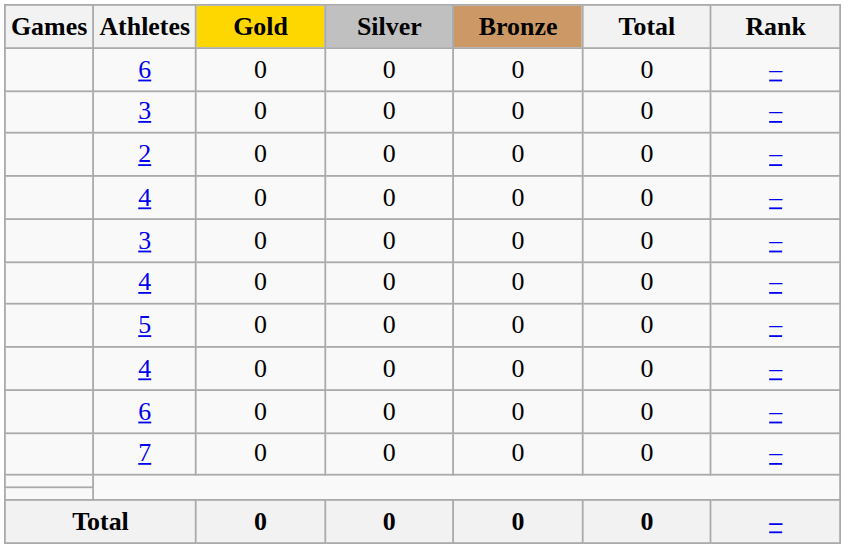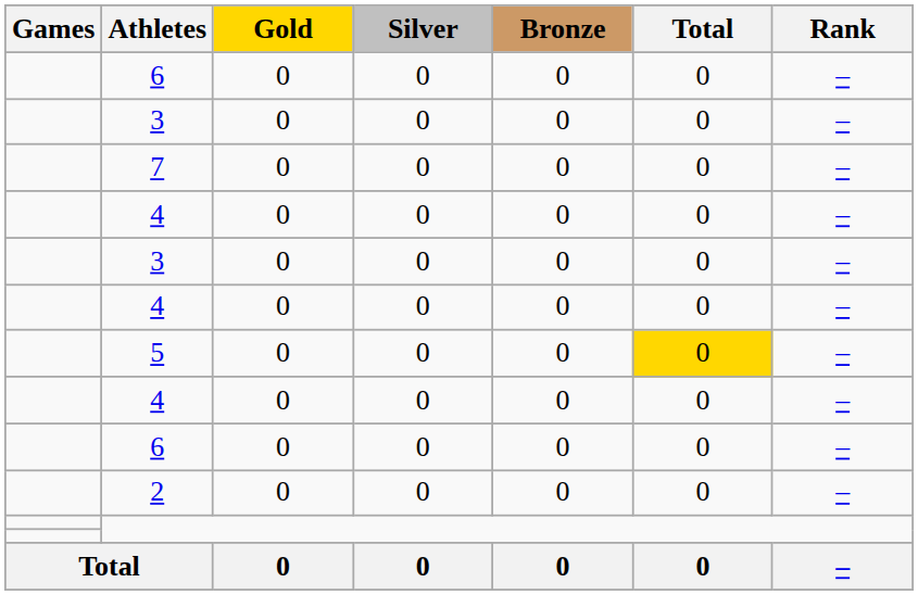rows swapped: 7 <-> 2
5 | Total: no background -> gold background
